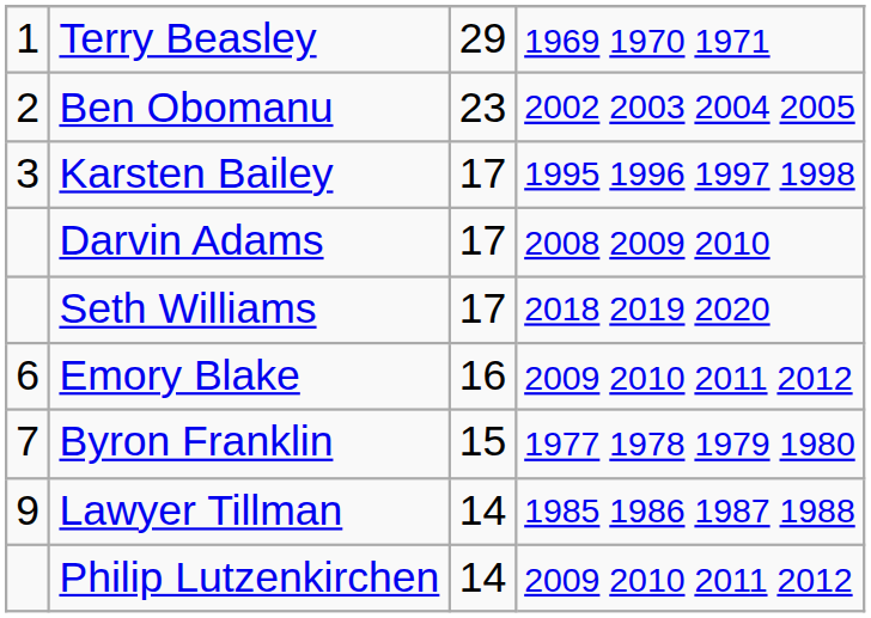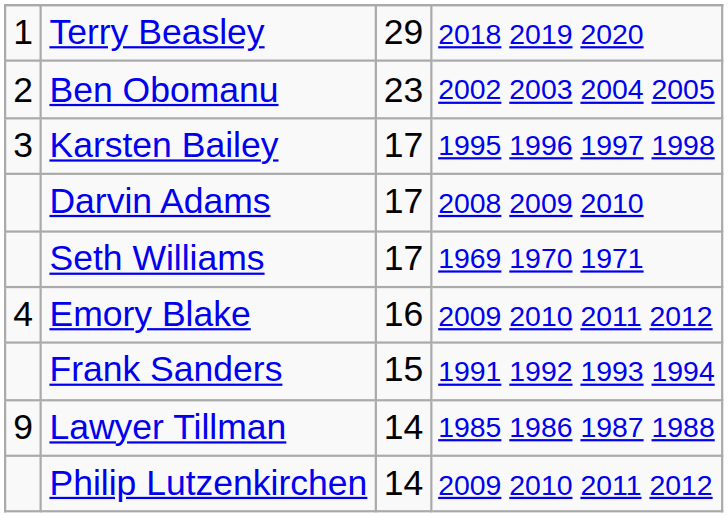Terry Beasley | column 4: 1969 1970 1971 -> 2018 2019 2020
Seth Williams | column 4: 2018 2019 2020 -> 1969 1970 1971
Emory Blake | column 1: 6 -> 4
- row: 7 | Byron Franklin | 15 | 1977 1978 1979 1980
+ row: Frank Sanders | 15 | 1991 1992 1993 1994
